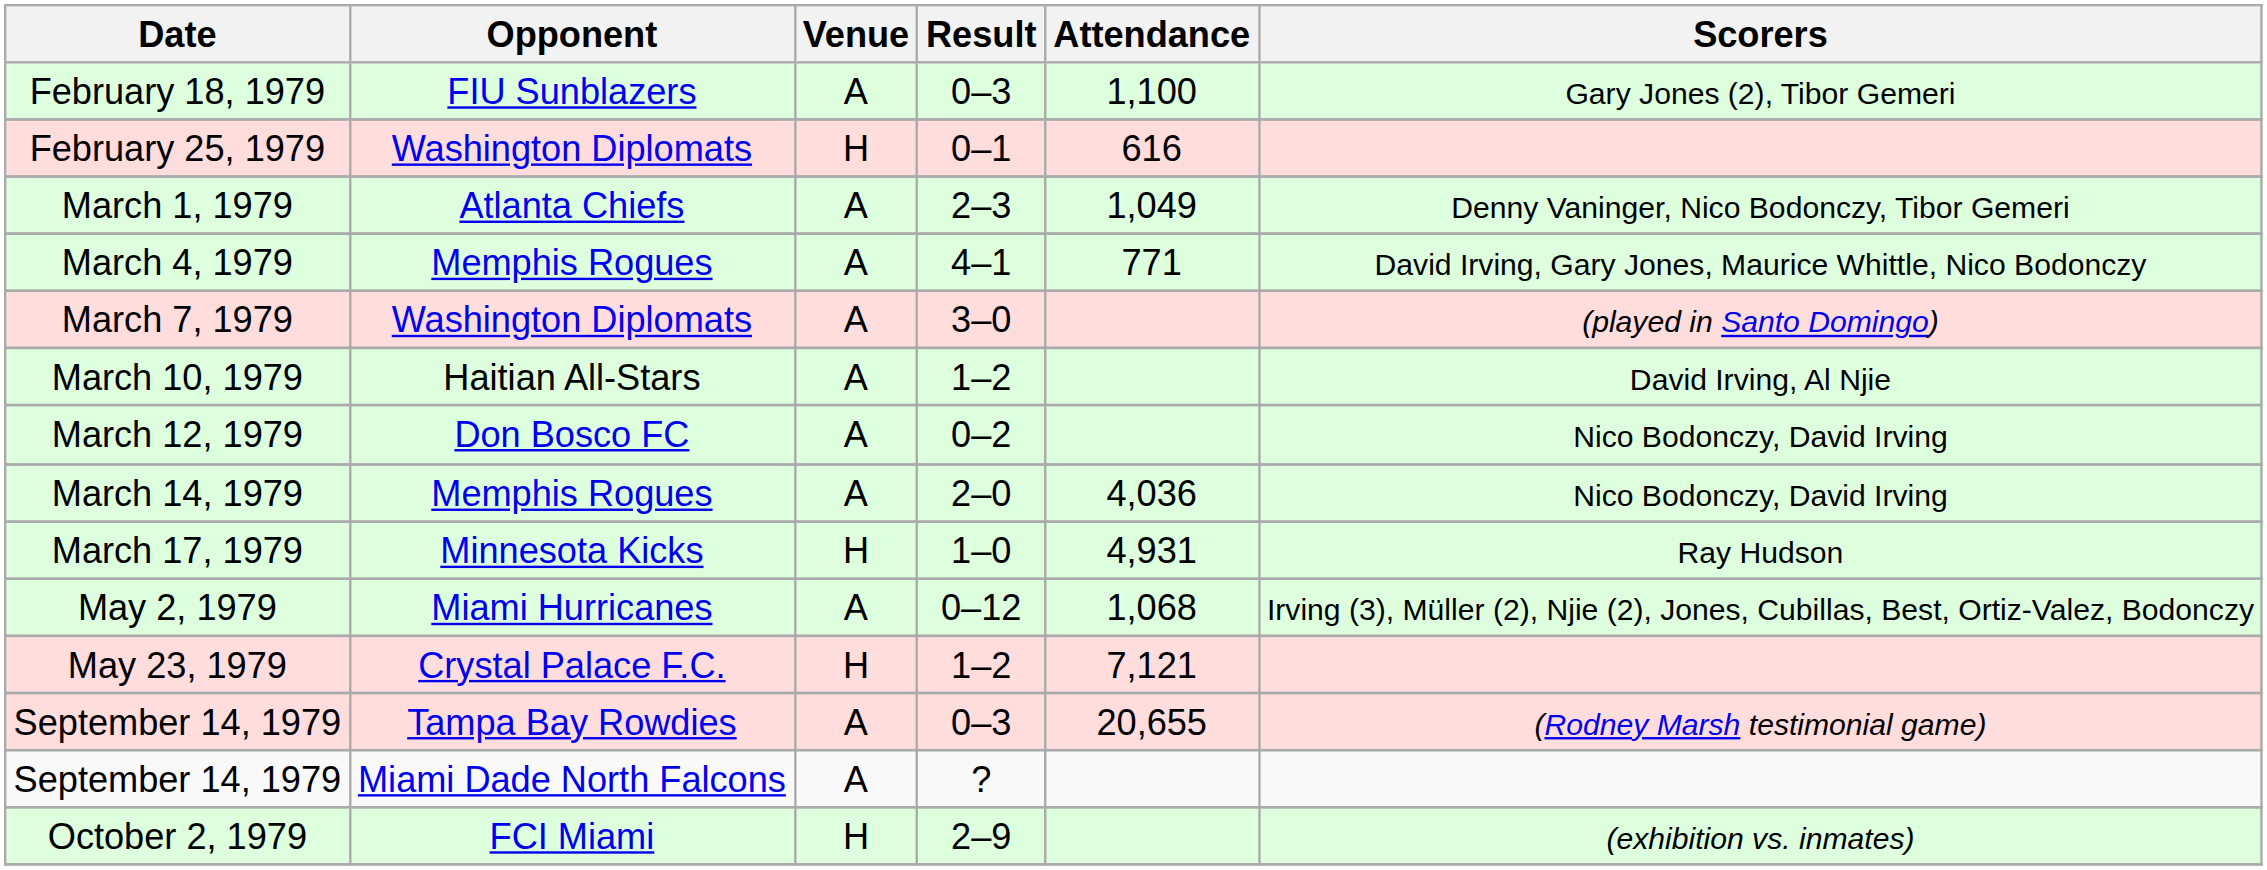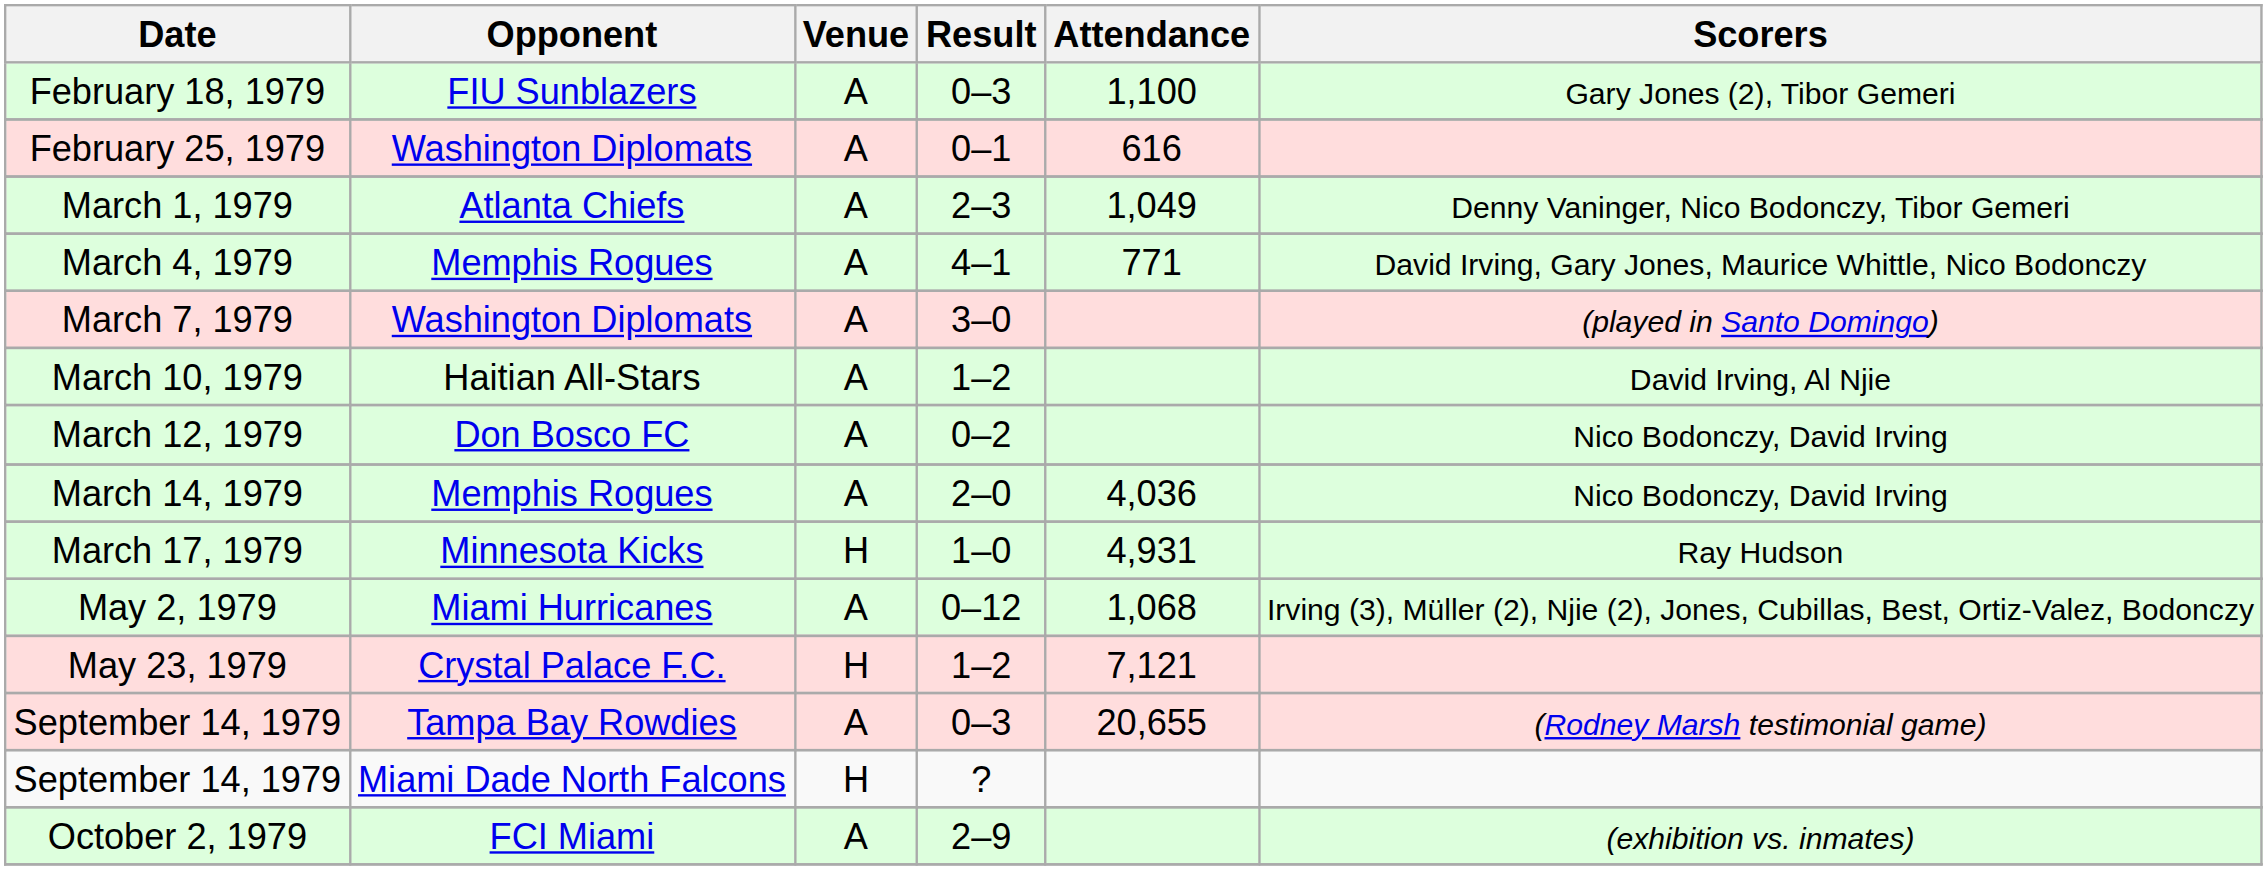February 25, 1979 | Venue: H -> A
September 14, 1979 / Miami Dade North Falcons | Venue: A -> H
October 2, 1979 | Venue: H -> A
